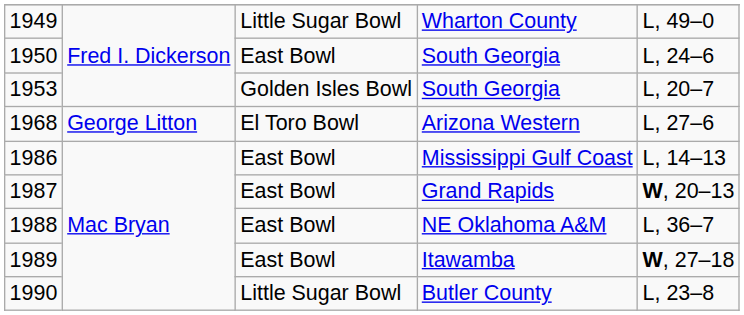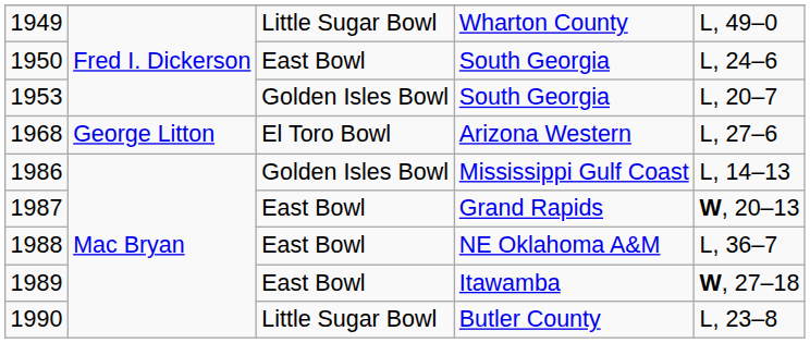1986 | column 3: East Bowl -> Golden Isles Bowl
